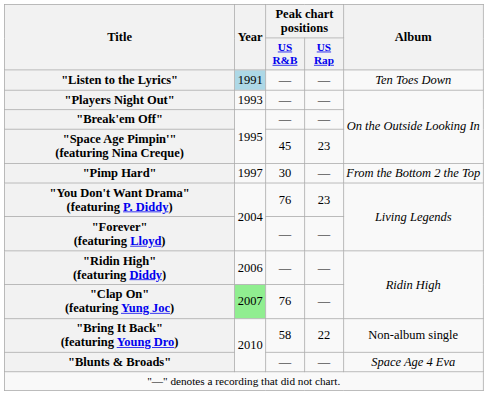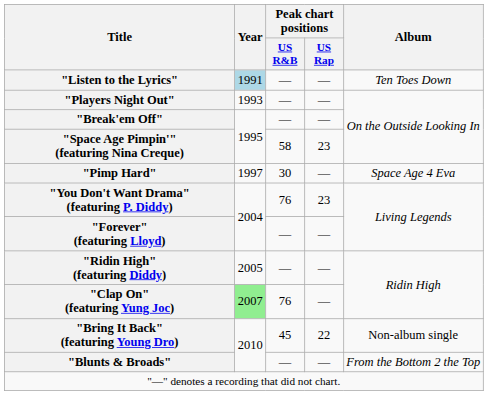"Space Age Pimpin'" (featuring Nina Creque) | Peak chart positions / US R&B: 45 -> 58
"Pimp Hard" | Album: From the Bottom 2 the Top -> Space Age 4 Eva
"Ridin High" (featuring Diddy) | Year: 2006 -> 2005
"Bring It Back" (featuring Young Dro) | Peak chart positions / US R&B: 58 -> 45
"Blunts & Broads" | Album: Space Age 4 Eva -> From the Bottom 2 the Top
